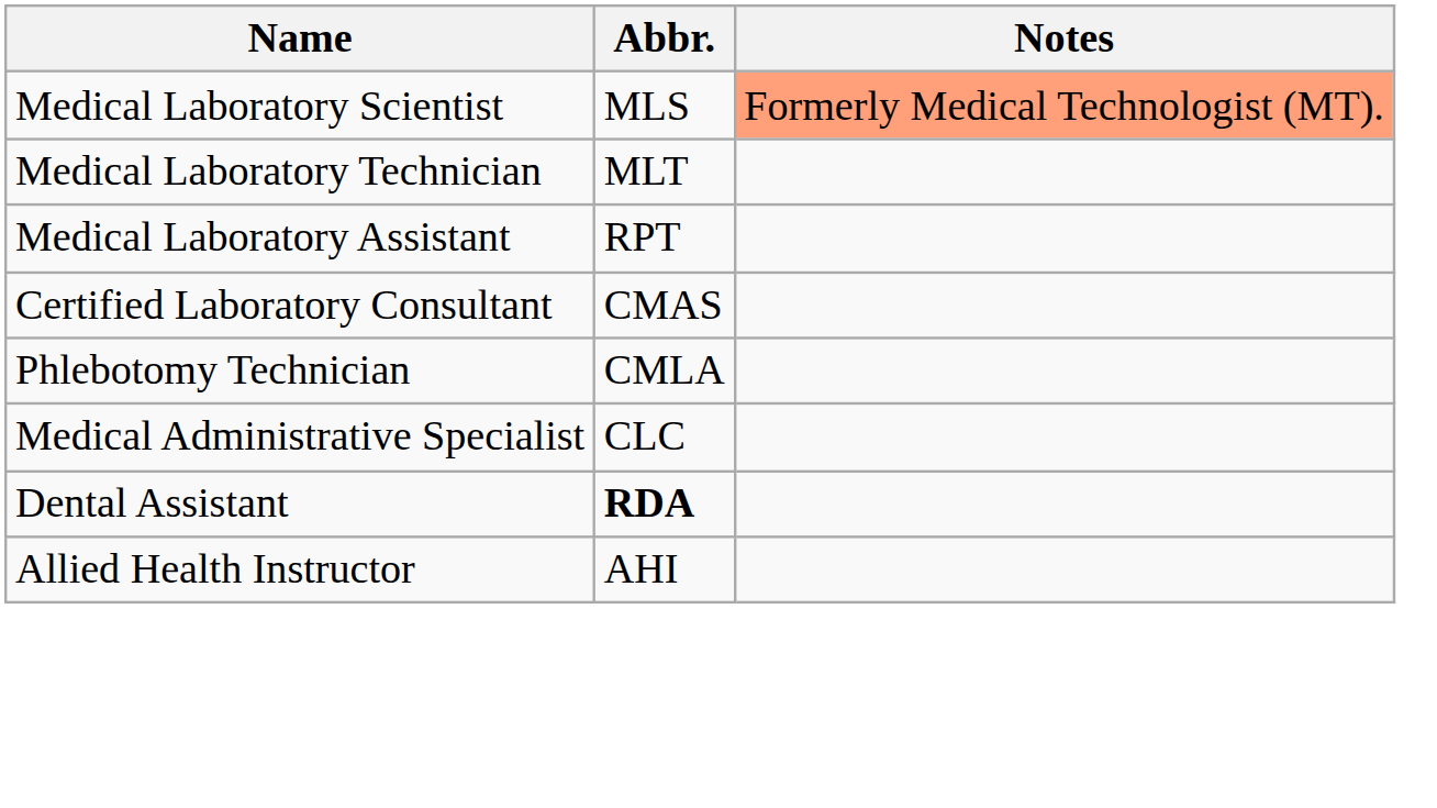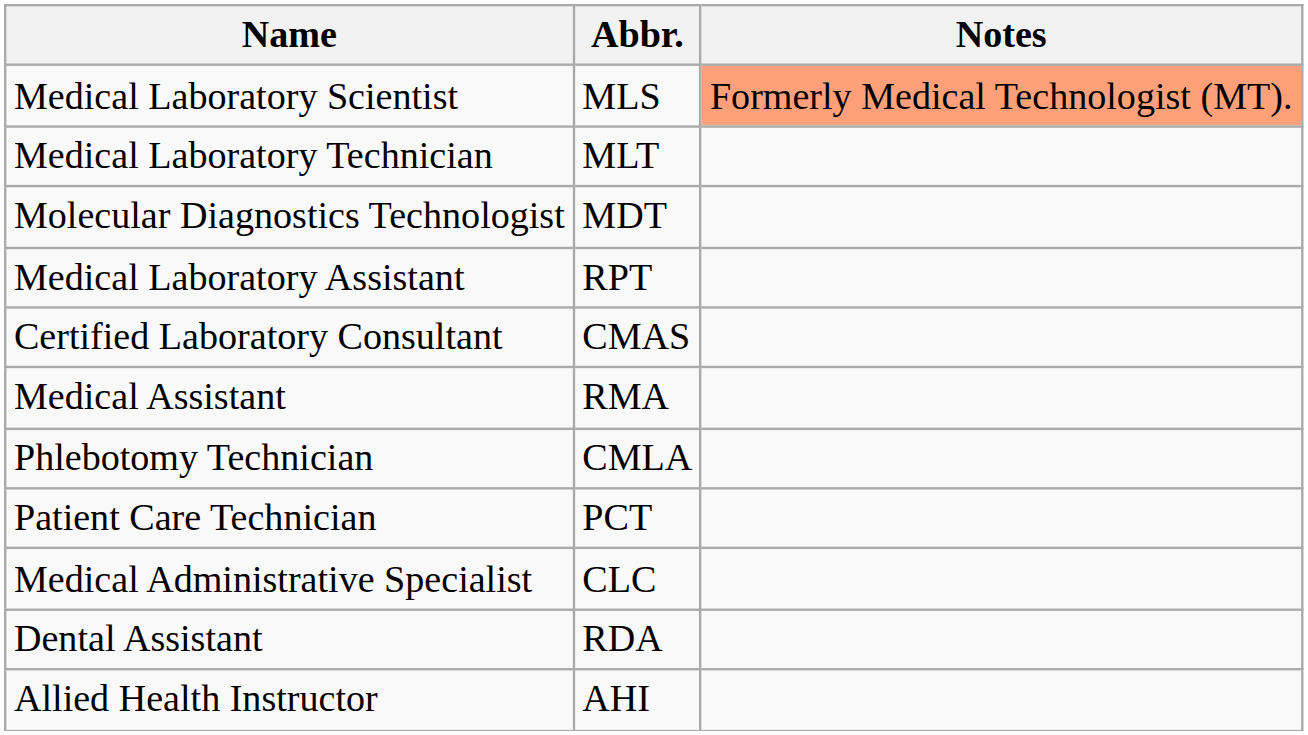+ row: Molecular Diagnostics Technologist | MDT
+ row: Medical Assistant | RMA
+ row: Patient Care Technician | PCT
Dental Assistant | Abbr.: bold -> normal
